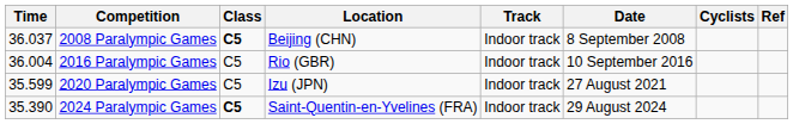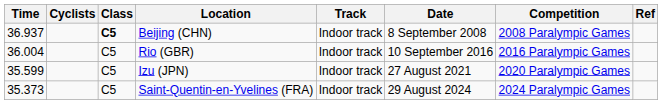columns swapped: Cyclists <-> Competition
Beijing (CHN) | Time: 36.037 -> 36.937
Saint-Quentin-en-Yvelines (FRA) | Time: 35.390 -> 35.373
Saint-Quentin-en-Yvelines (FRA) | Class: bold -> normal
